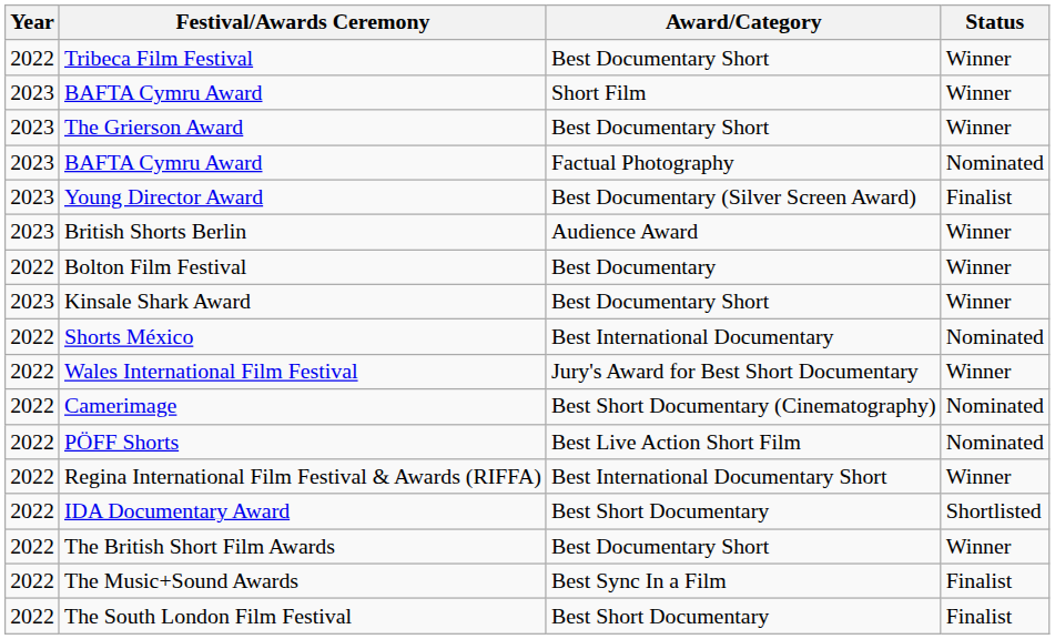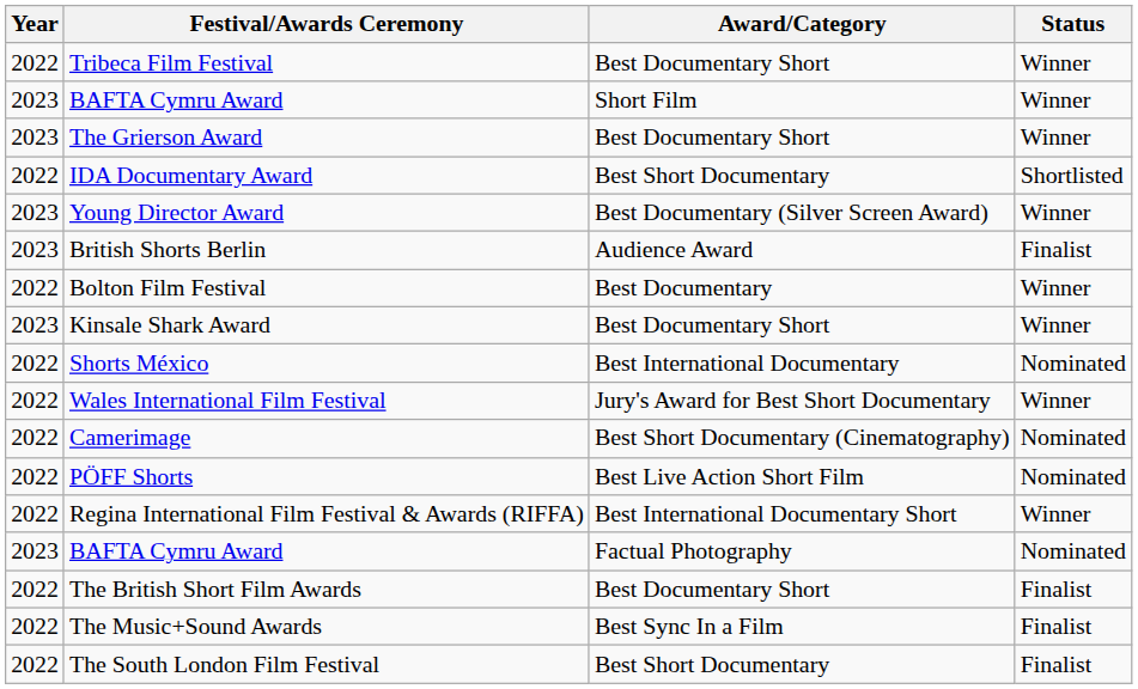rows swapped: BAFTA Cymru Award / Factual Photography <-> IDA Documentary Award
Young Director Award | Status: Finalist -> Winner
British Shorts Berlin | Status: Winner -> Finalist
The British Short Film Awards | Status: Winner -> Finalist
